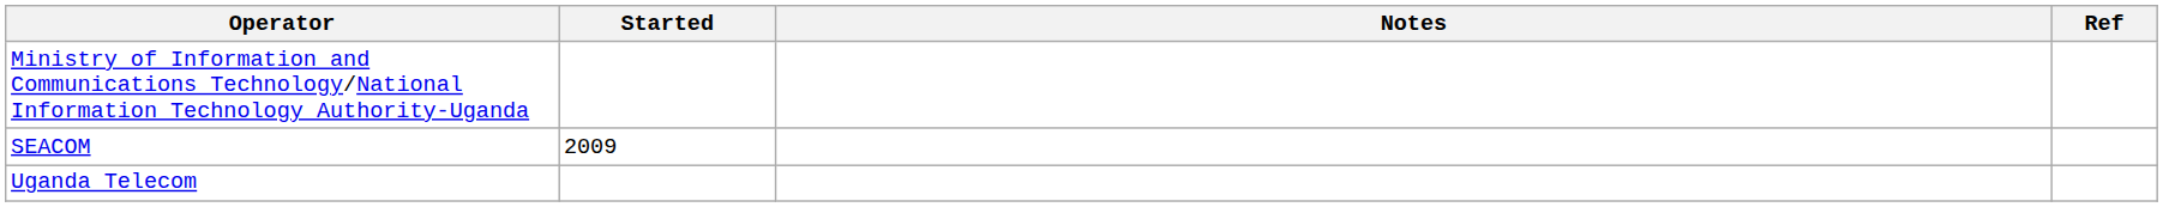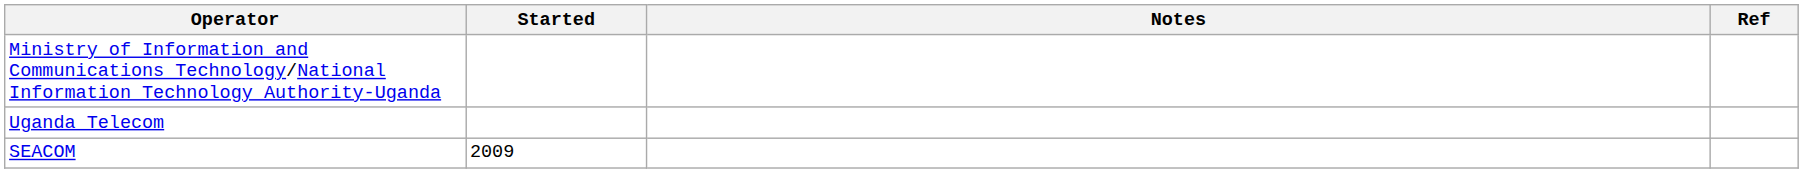rows swapped: SEACOM <-> Uganda Telecom
